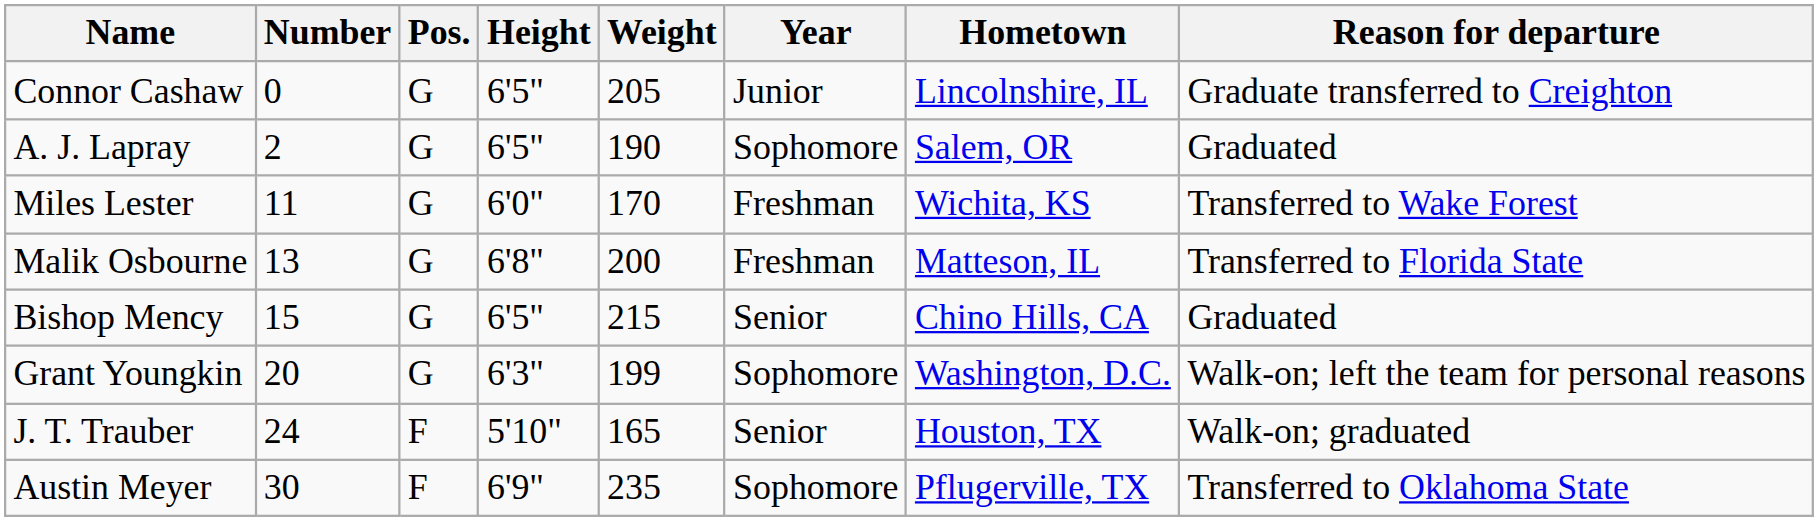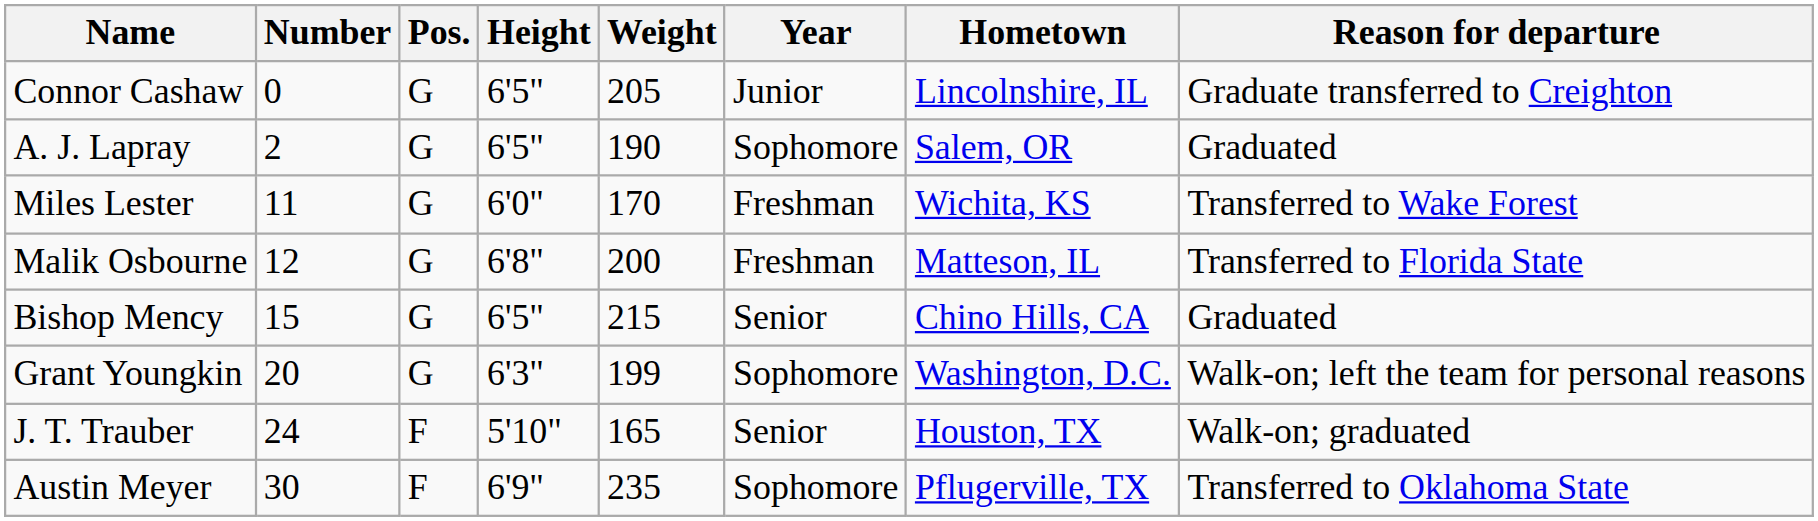Malik Osbourne | Number: 13 -> 12
